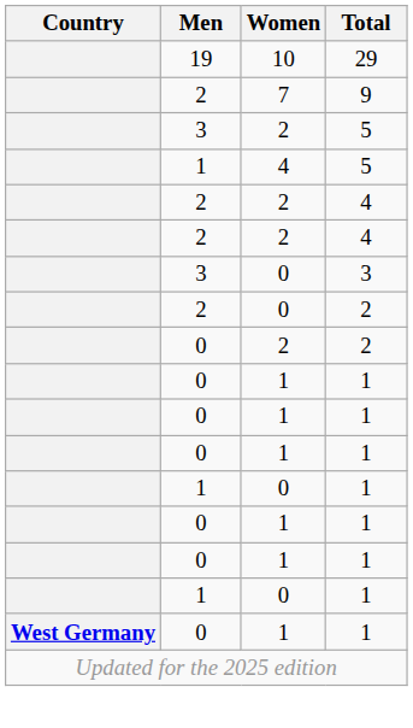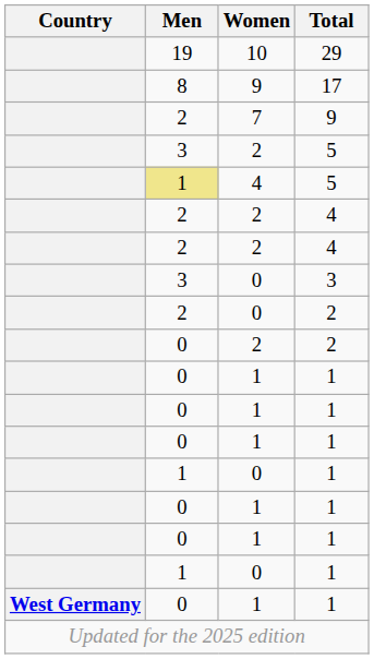+ row: 8 | 9 | 17
4 / 5 | Men: no background -> khaki background
